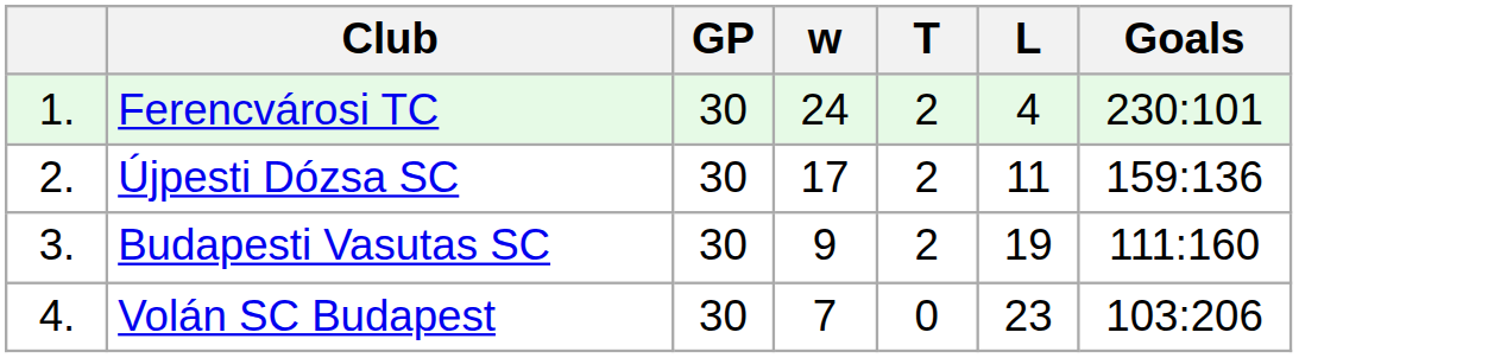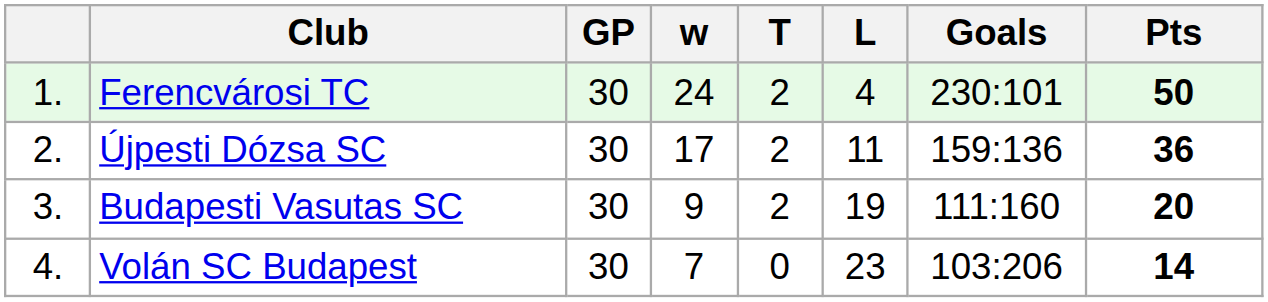+ column: Pts | 50 | 36 | 20 | 14
